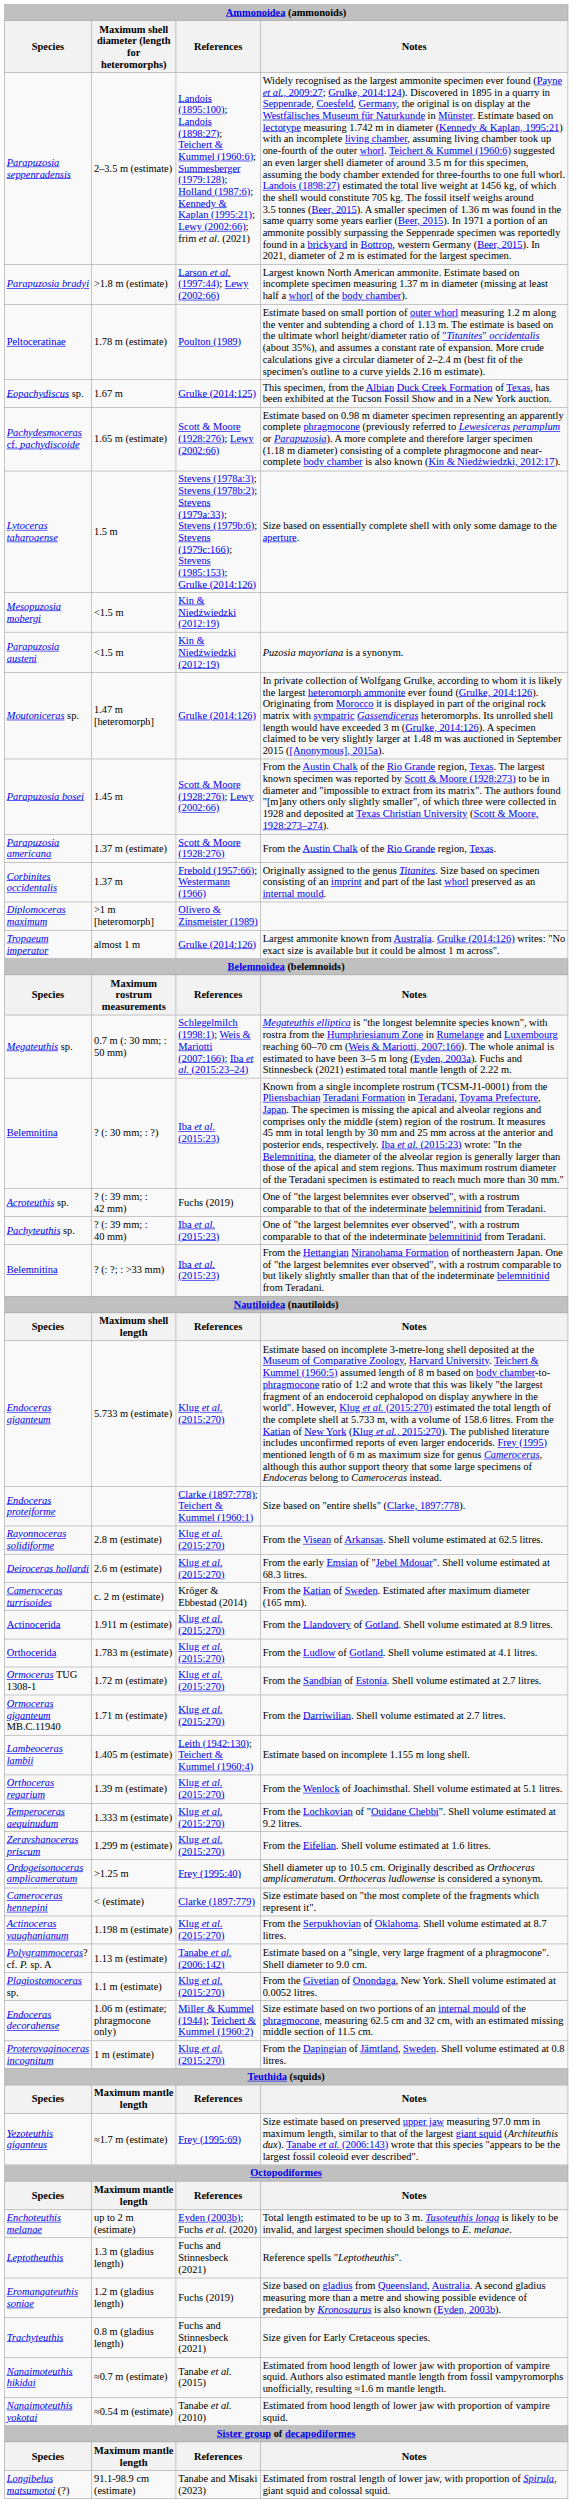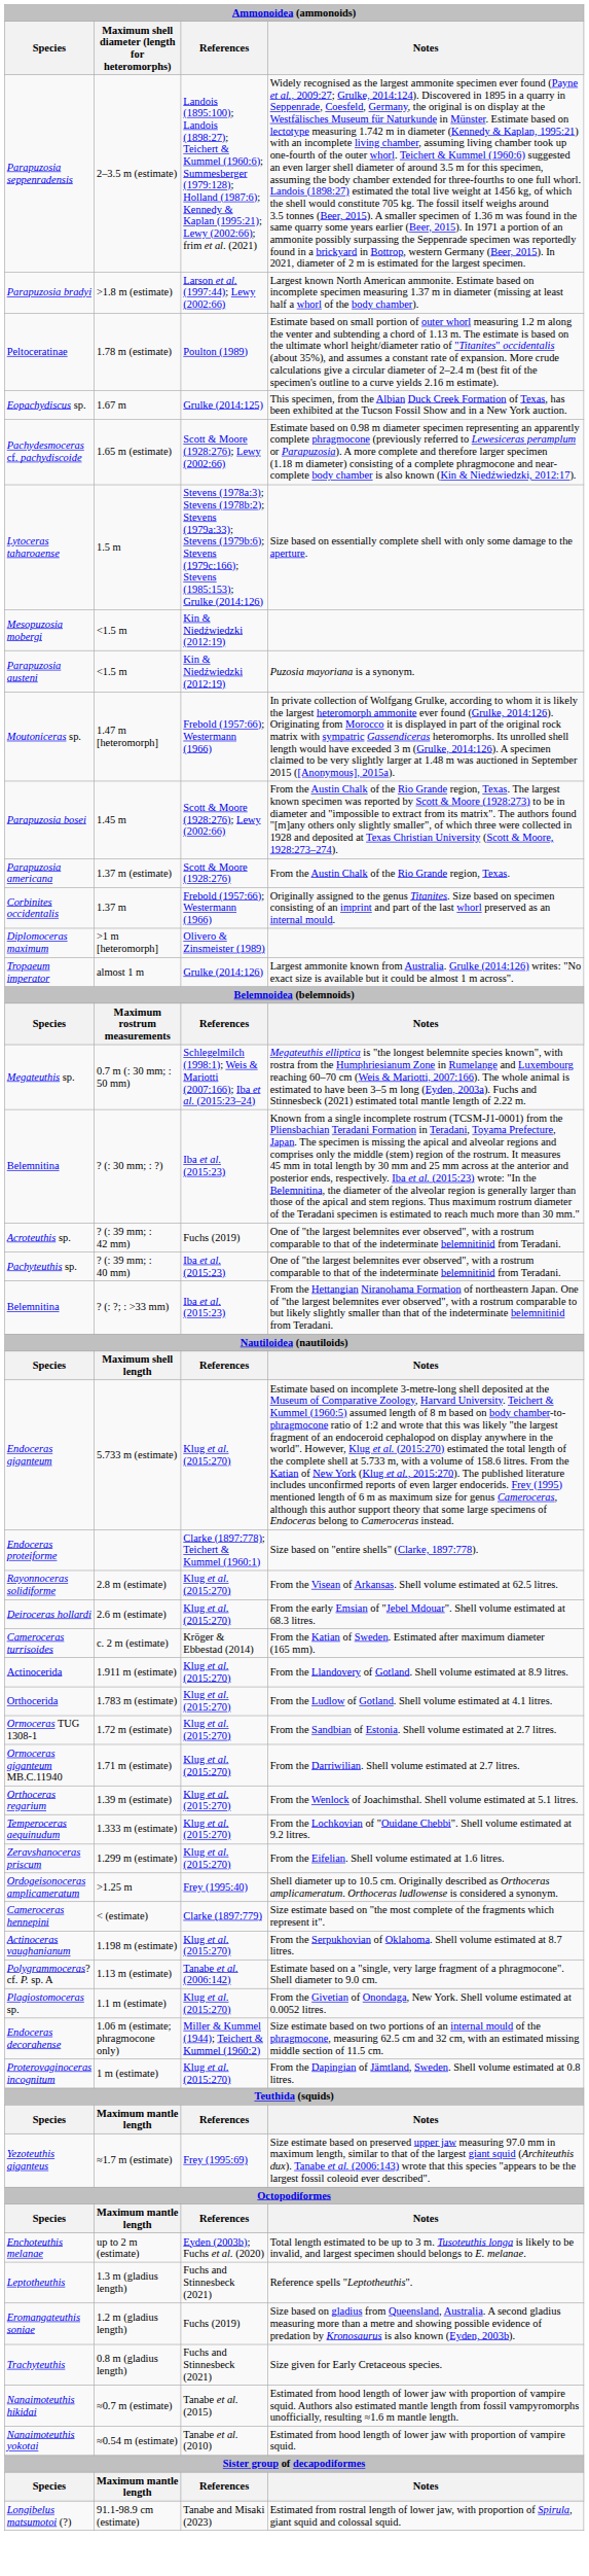Moutoniceras sp. | References: Grulke (2014:126) -> Frebold (1957:66); Westermann (1966)
- row: Lambeoceras lambii | 1.405 m (estimate) | Leith (1942:130); Teichert & Kummel (1960:4) | Estimate based on incomplete 1.155 m long shell.
